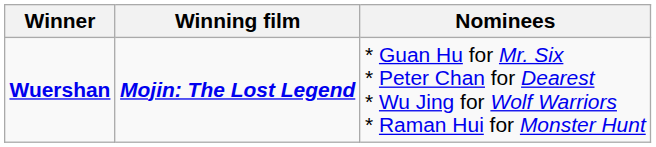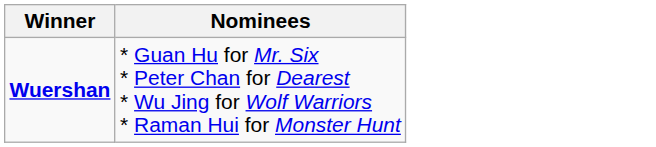- column: Winning film | Mojin: The Lost Legend
